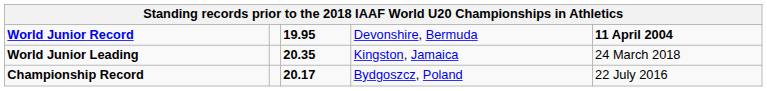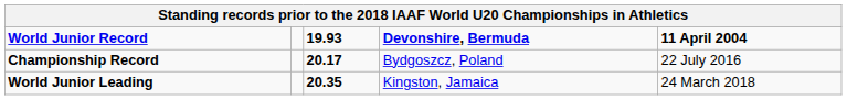World Junior Record | column 3: 19.95 -> 19.93
World Junior Record | column 4: normal -> bold
rows swapped: Championship Record <-> World Junior Leading
